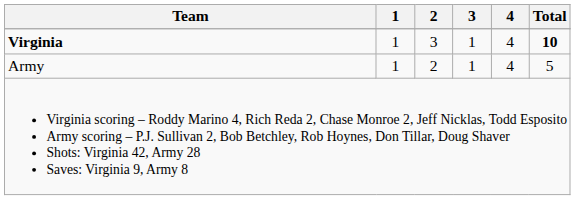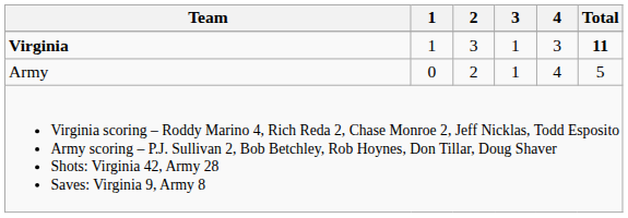Virginia | 4: 4 -> 3
Virginia | Total: 10 -> 11
Army | 1: 1 -> 0
